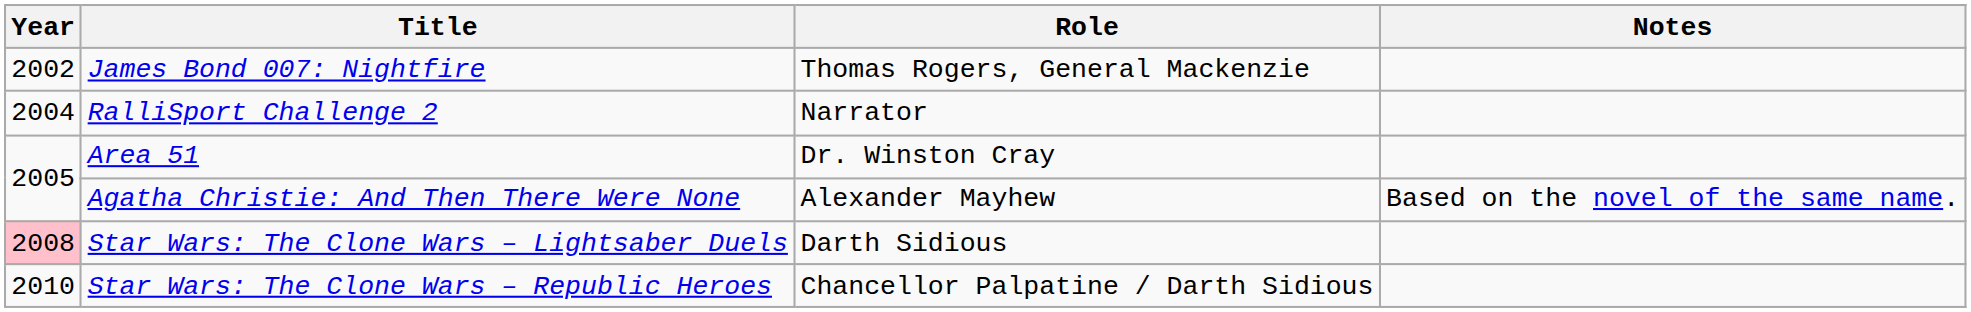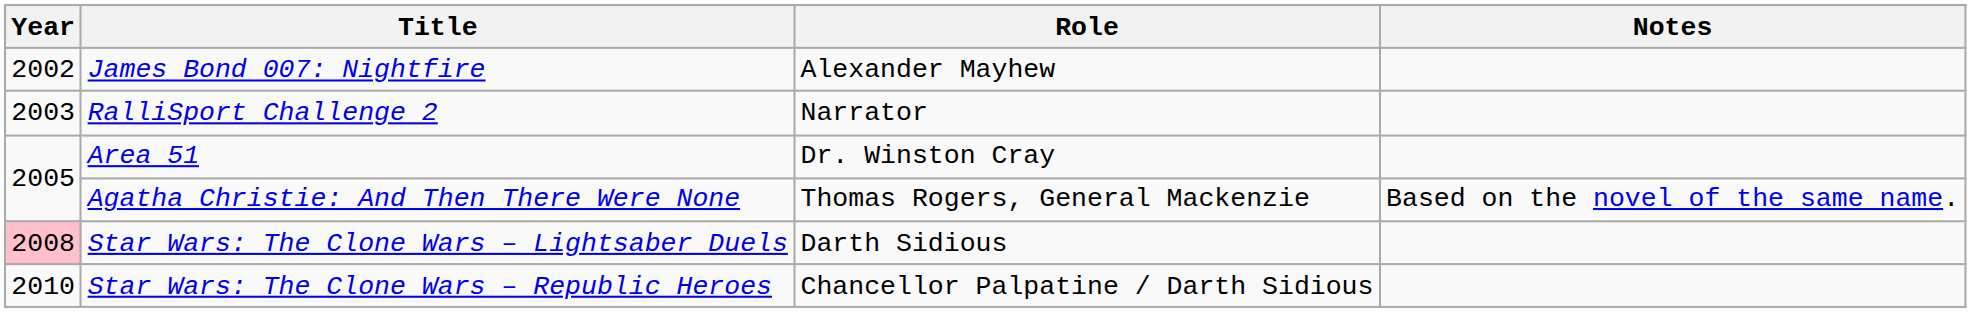James Bond 007: Nightfire | Role: Thomas Rogers, General Mackenzie -> Alexander Mayhew
RalliSport Challenge 2 | Year: 2004 -> 2003
Agatha Christie: And Then There Were None | Role: Alexander Mayhew -> Thomas Rogers, General Mackenzie
